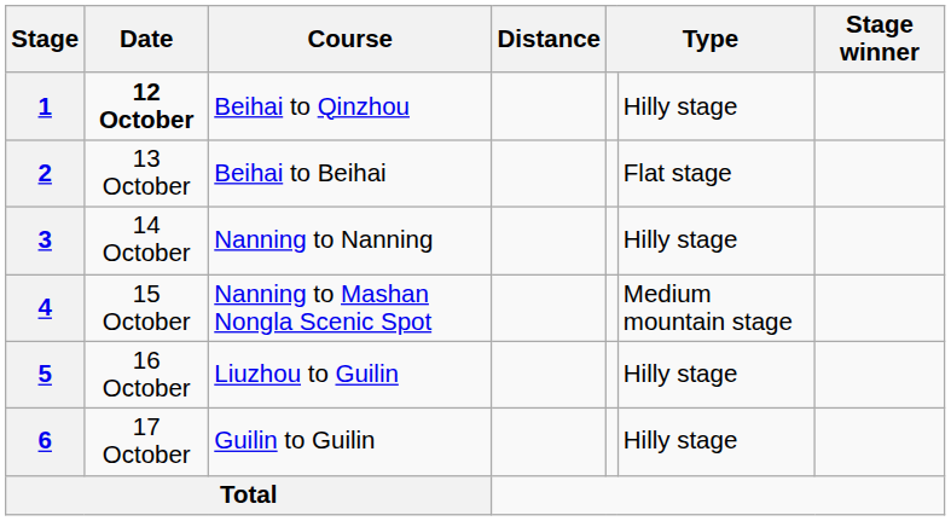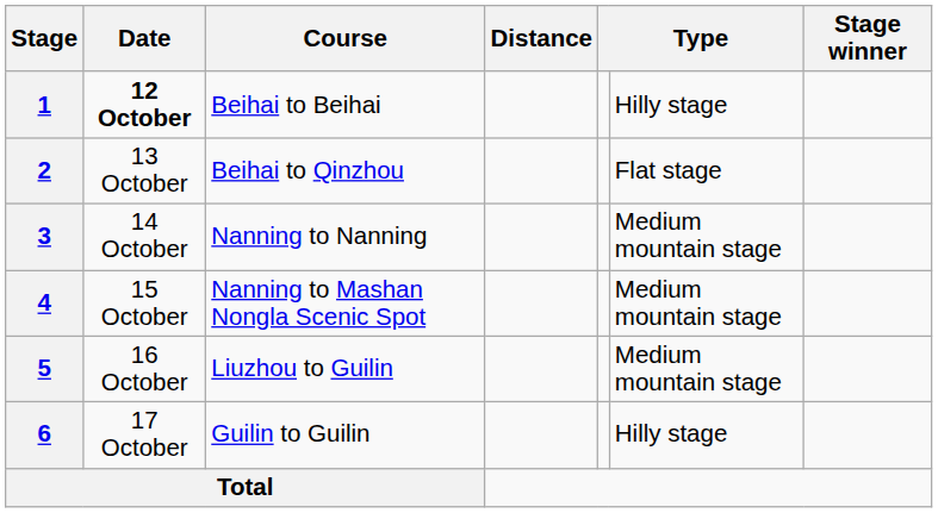1 | Course: Beihai to Qinzhou -> Beihai to Beihai
2 | Course: Beihai to Beihai -> Beihai to Qinzhou
3 | column 6: Hilly stage -> Medium mountain stage
5 | column 6: Hilly stage -> Medium mountain stage
